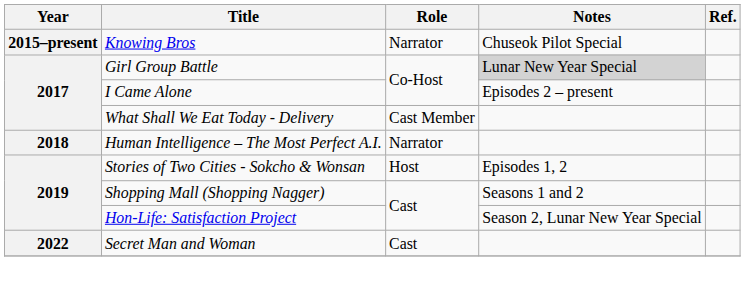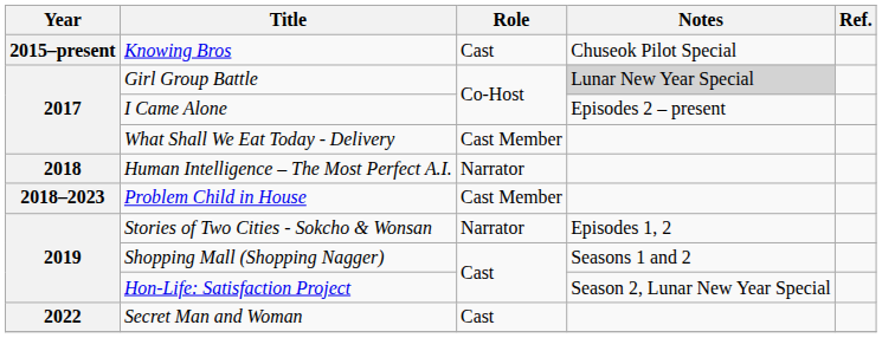Knowing Bros | Role: Narrator -> Cast
+ row: 2018–2023 | Problem Child in House | Cast Member
Stories of Two Cities - Sokcho & Wonsan | Role: Host -> Narrator
